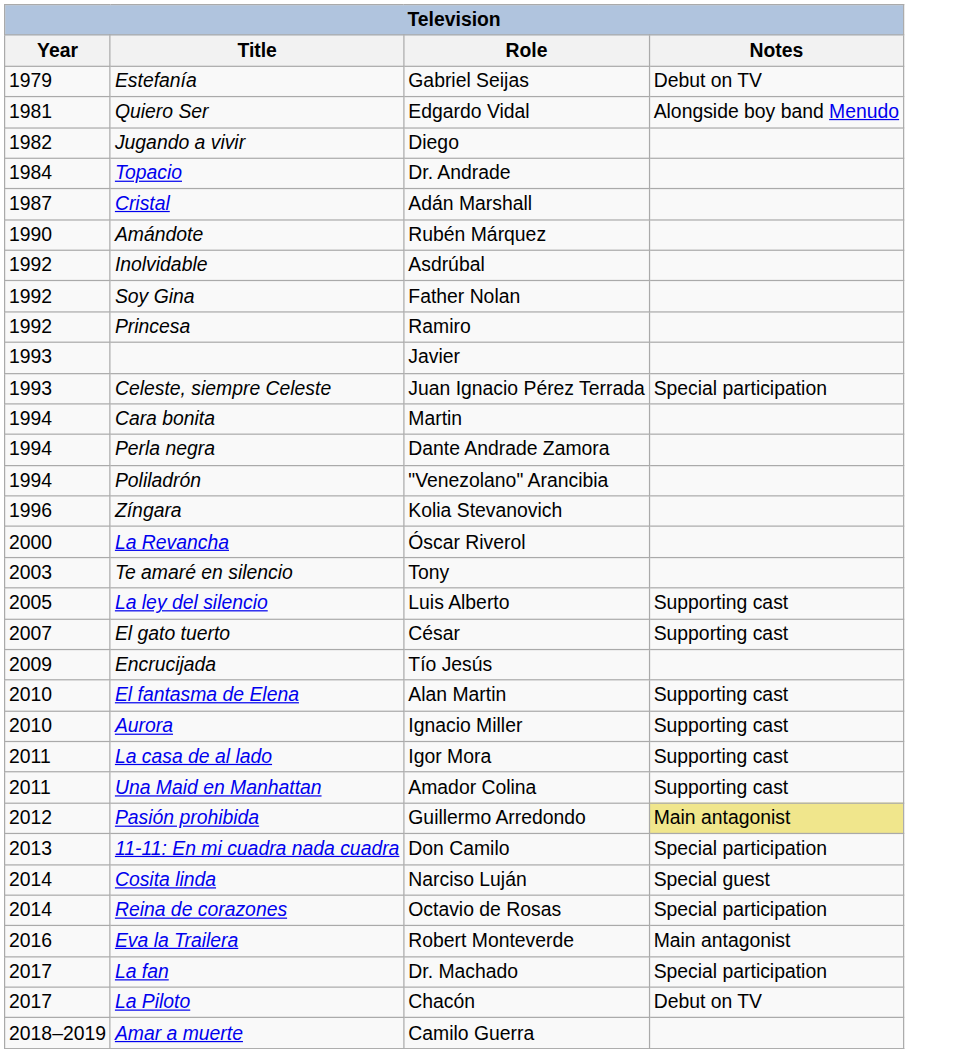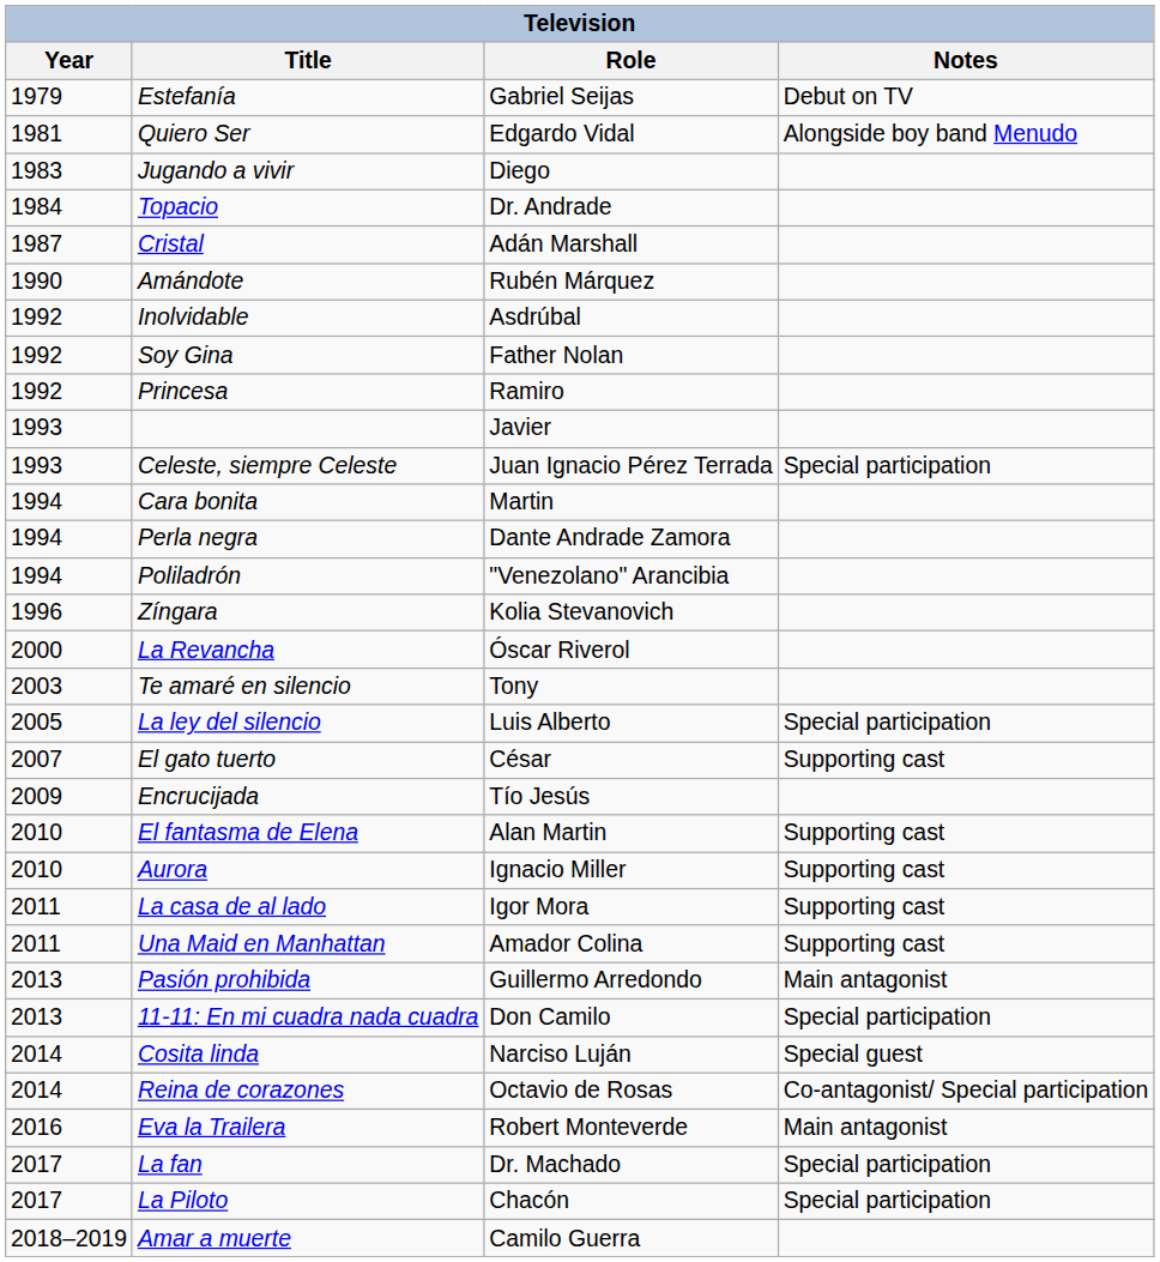Jugando a vivir | Year: 1982 -> 1983
La ley del silencio | Notes: Supporting cast -> Special participation
Pasión prohibida | Year: 2012 -> 2013
Pasión prohibida | Notes: khaki background -> no background
Reina de corazones | Notes: Special participation -> Co-antagonist/ Special participation
La Piloto | Notes: Debut on TV -> Special participation
